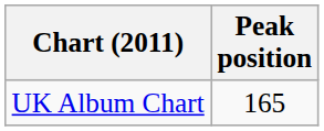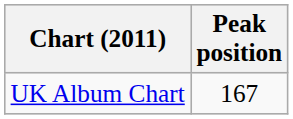UK Album Chart | Peak position: 165 -> 167
